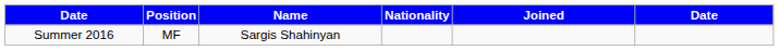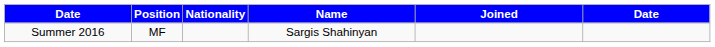columns swapped: Nationality <-> Name
